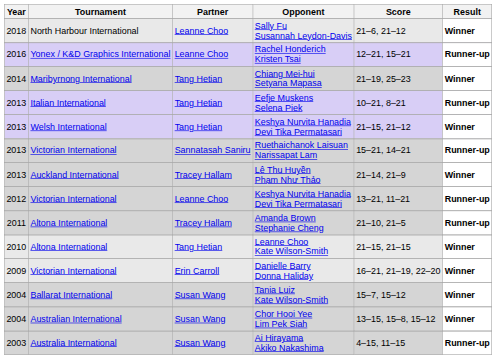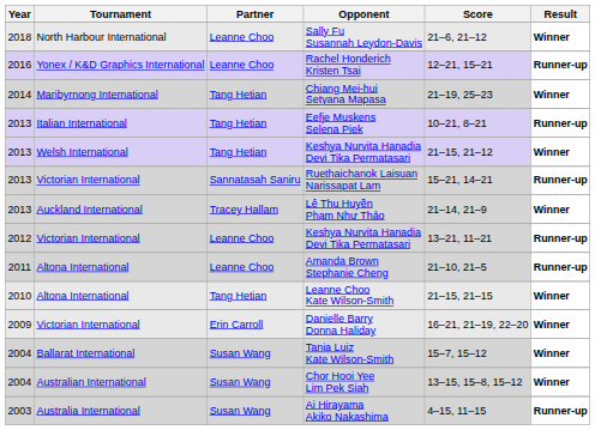Amanda Brown Stephanie Cheng | Partner: Tracey Hallam -> Leanne Choo
